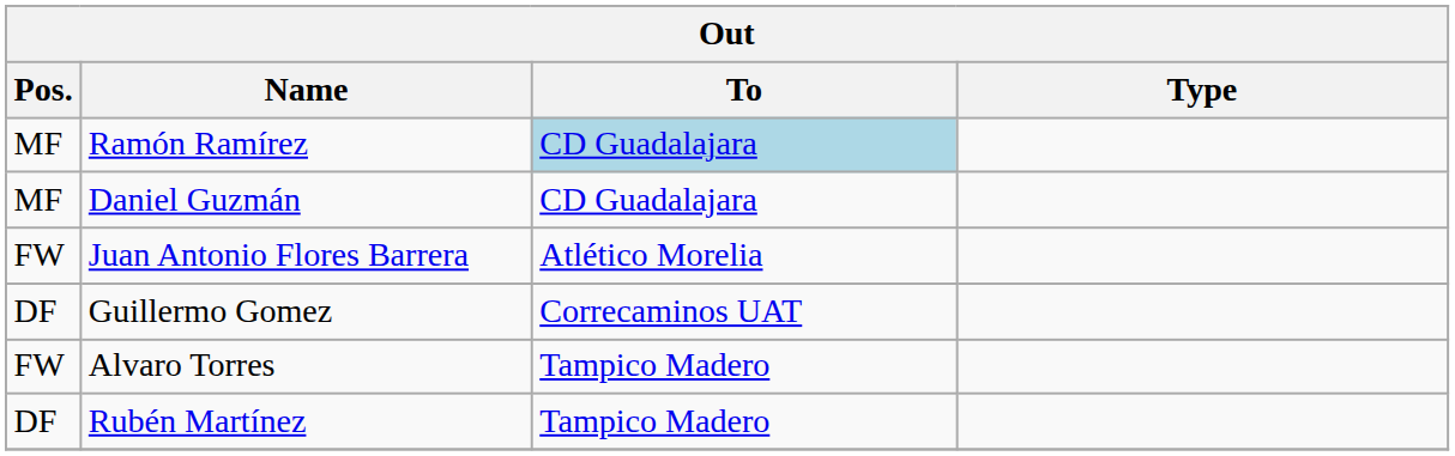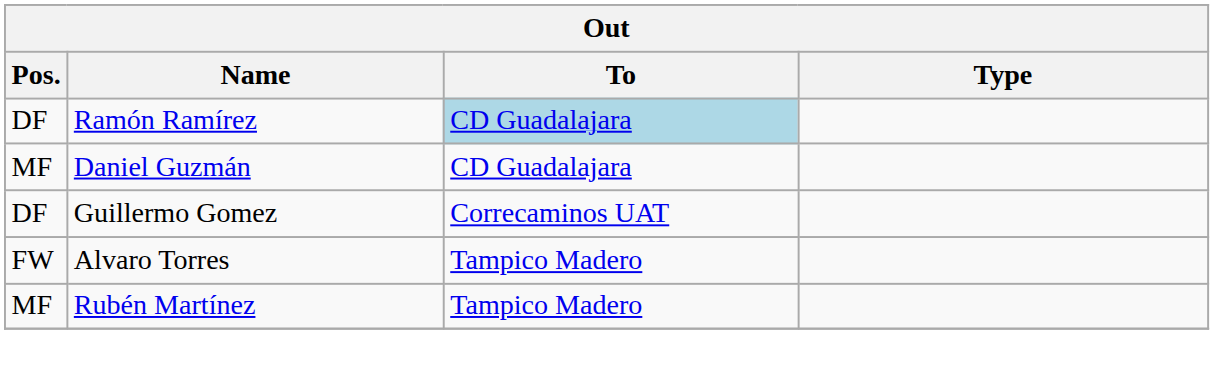Ramón Ramírez | Pos.: MF -> DF
- row: FW | Juan Antonio Flores Barrera | Atlético Morelia
Rubén Martínez | Pos.: DF -> MF
